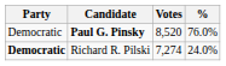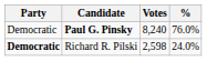Paul G. Pinsky | Votes: 8,520 -> 8,240
Richard R. Pilski | Votes: 7,274 -> 2,598
